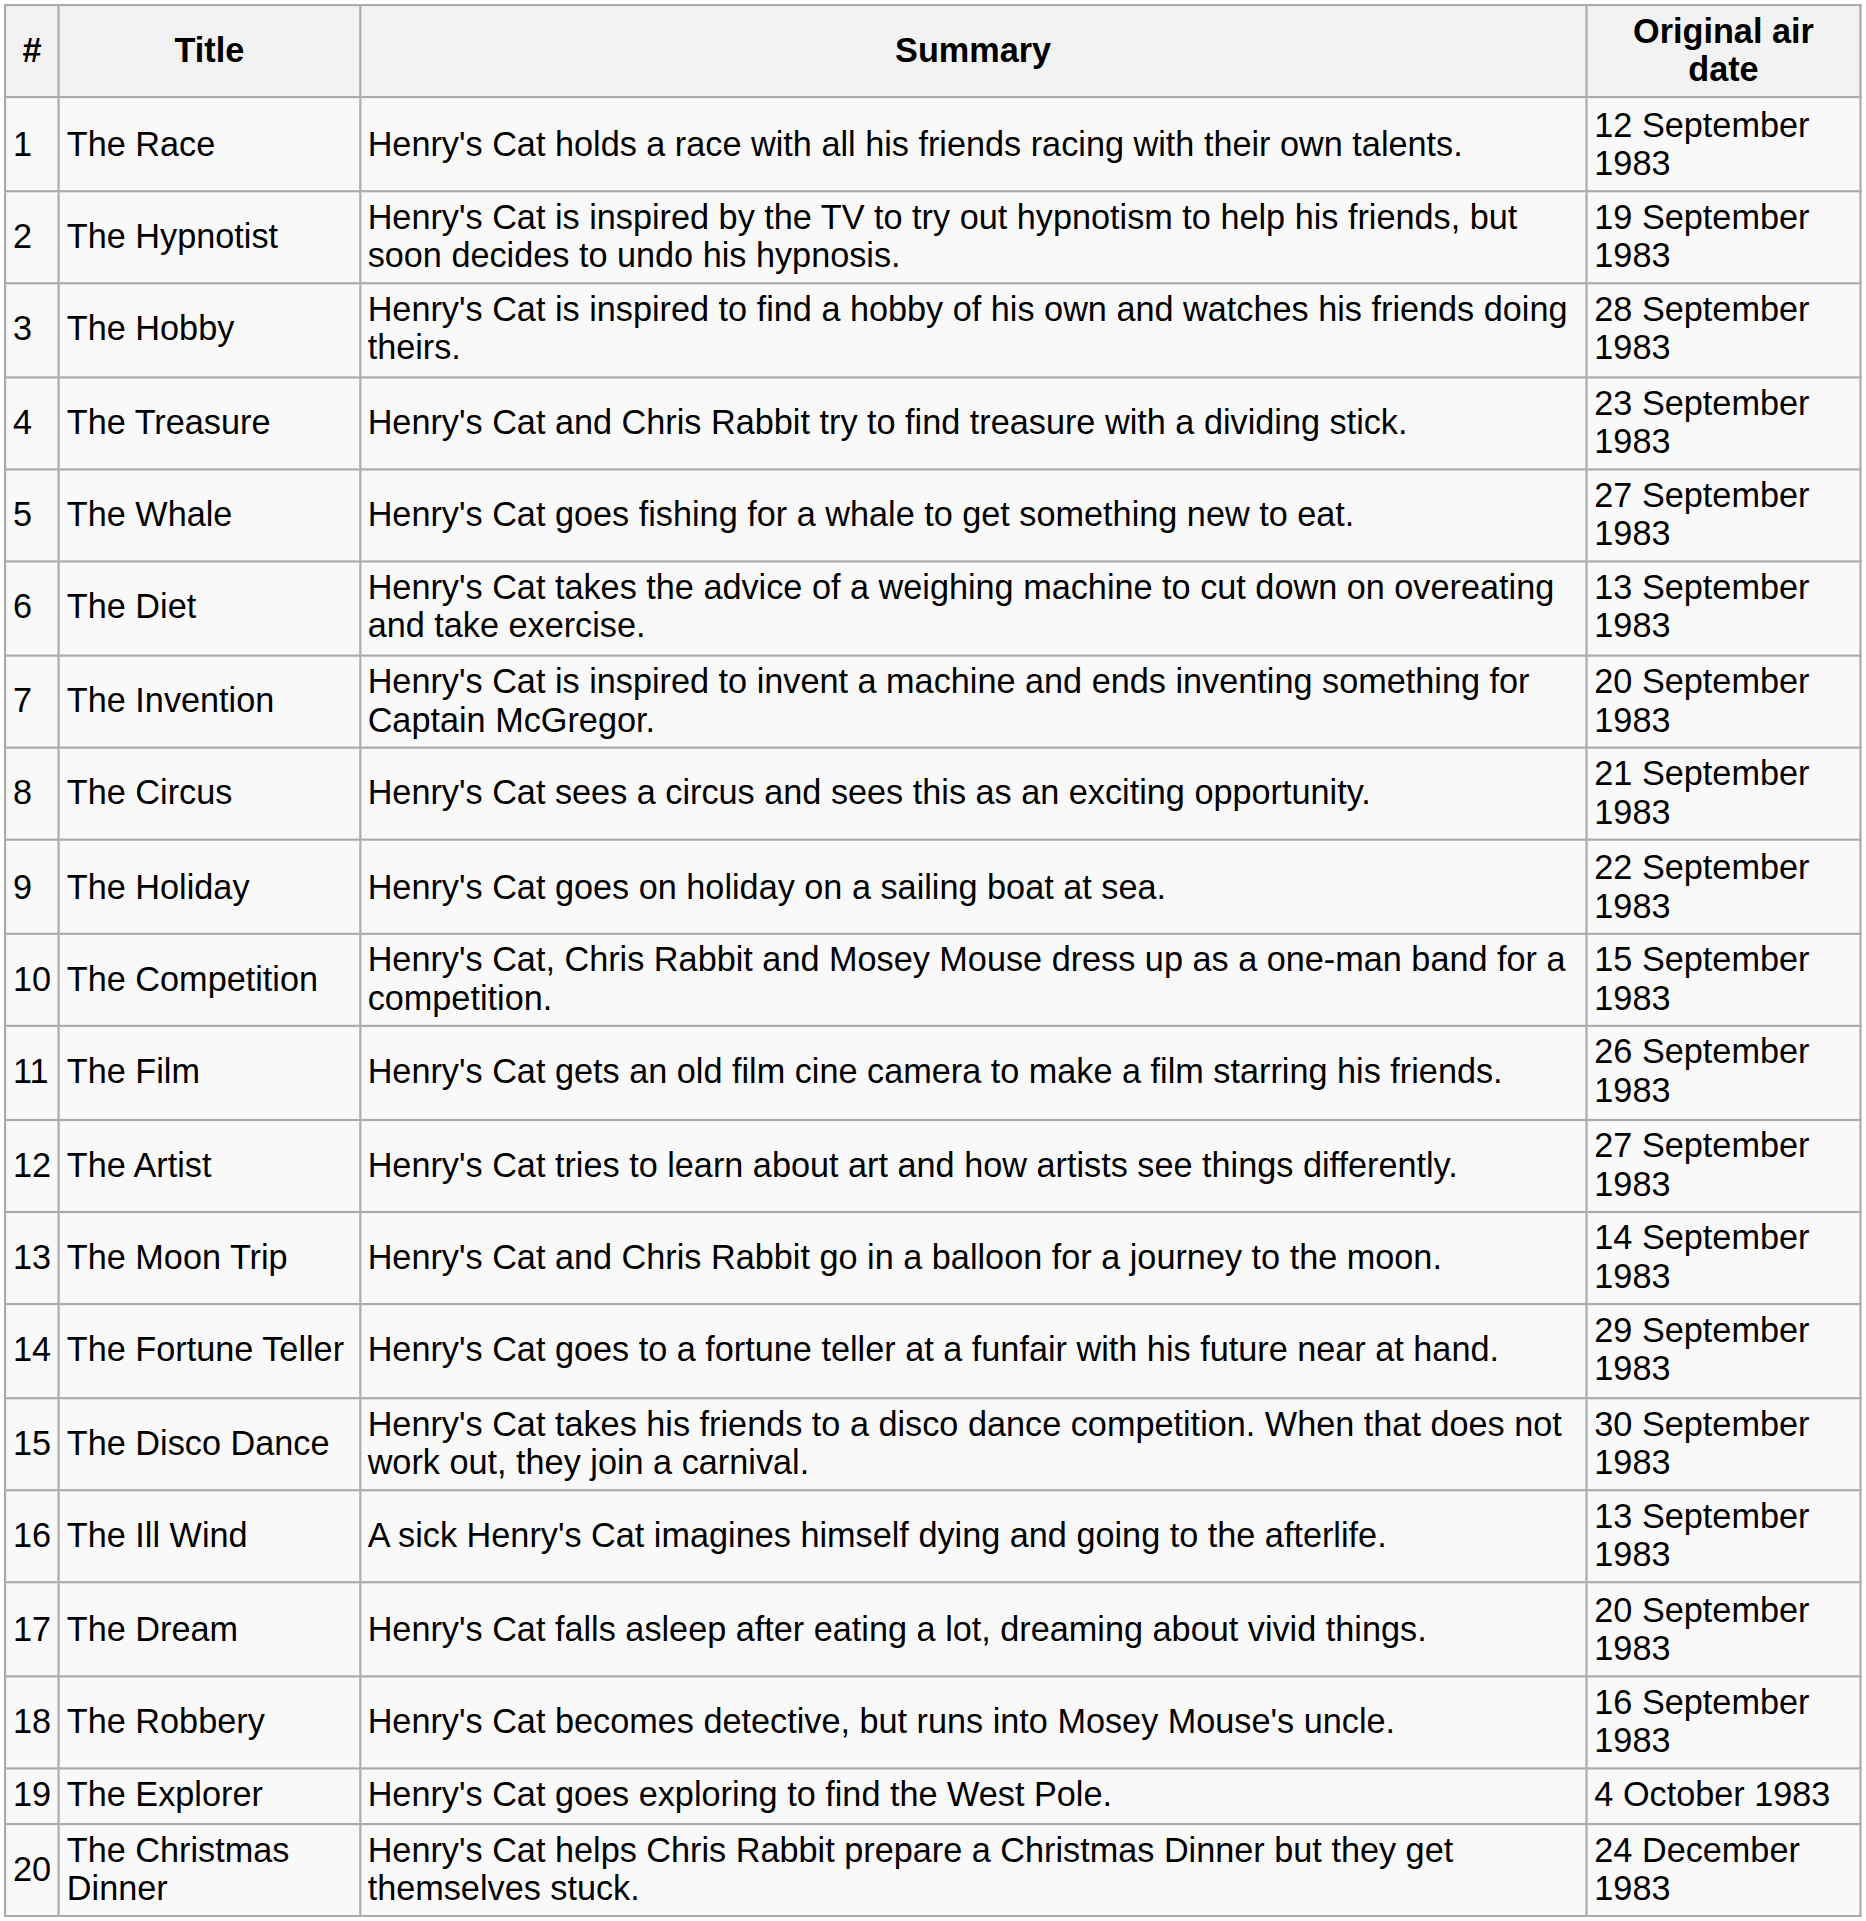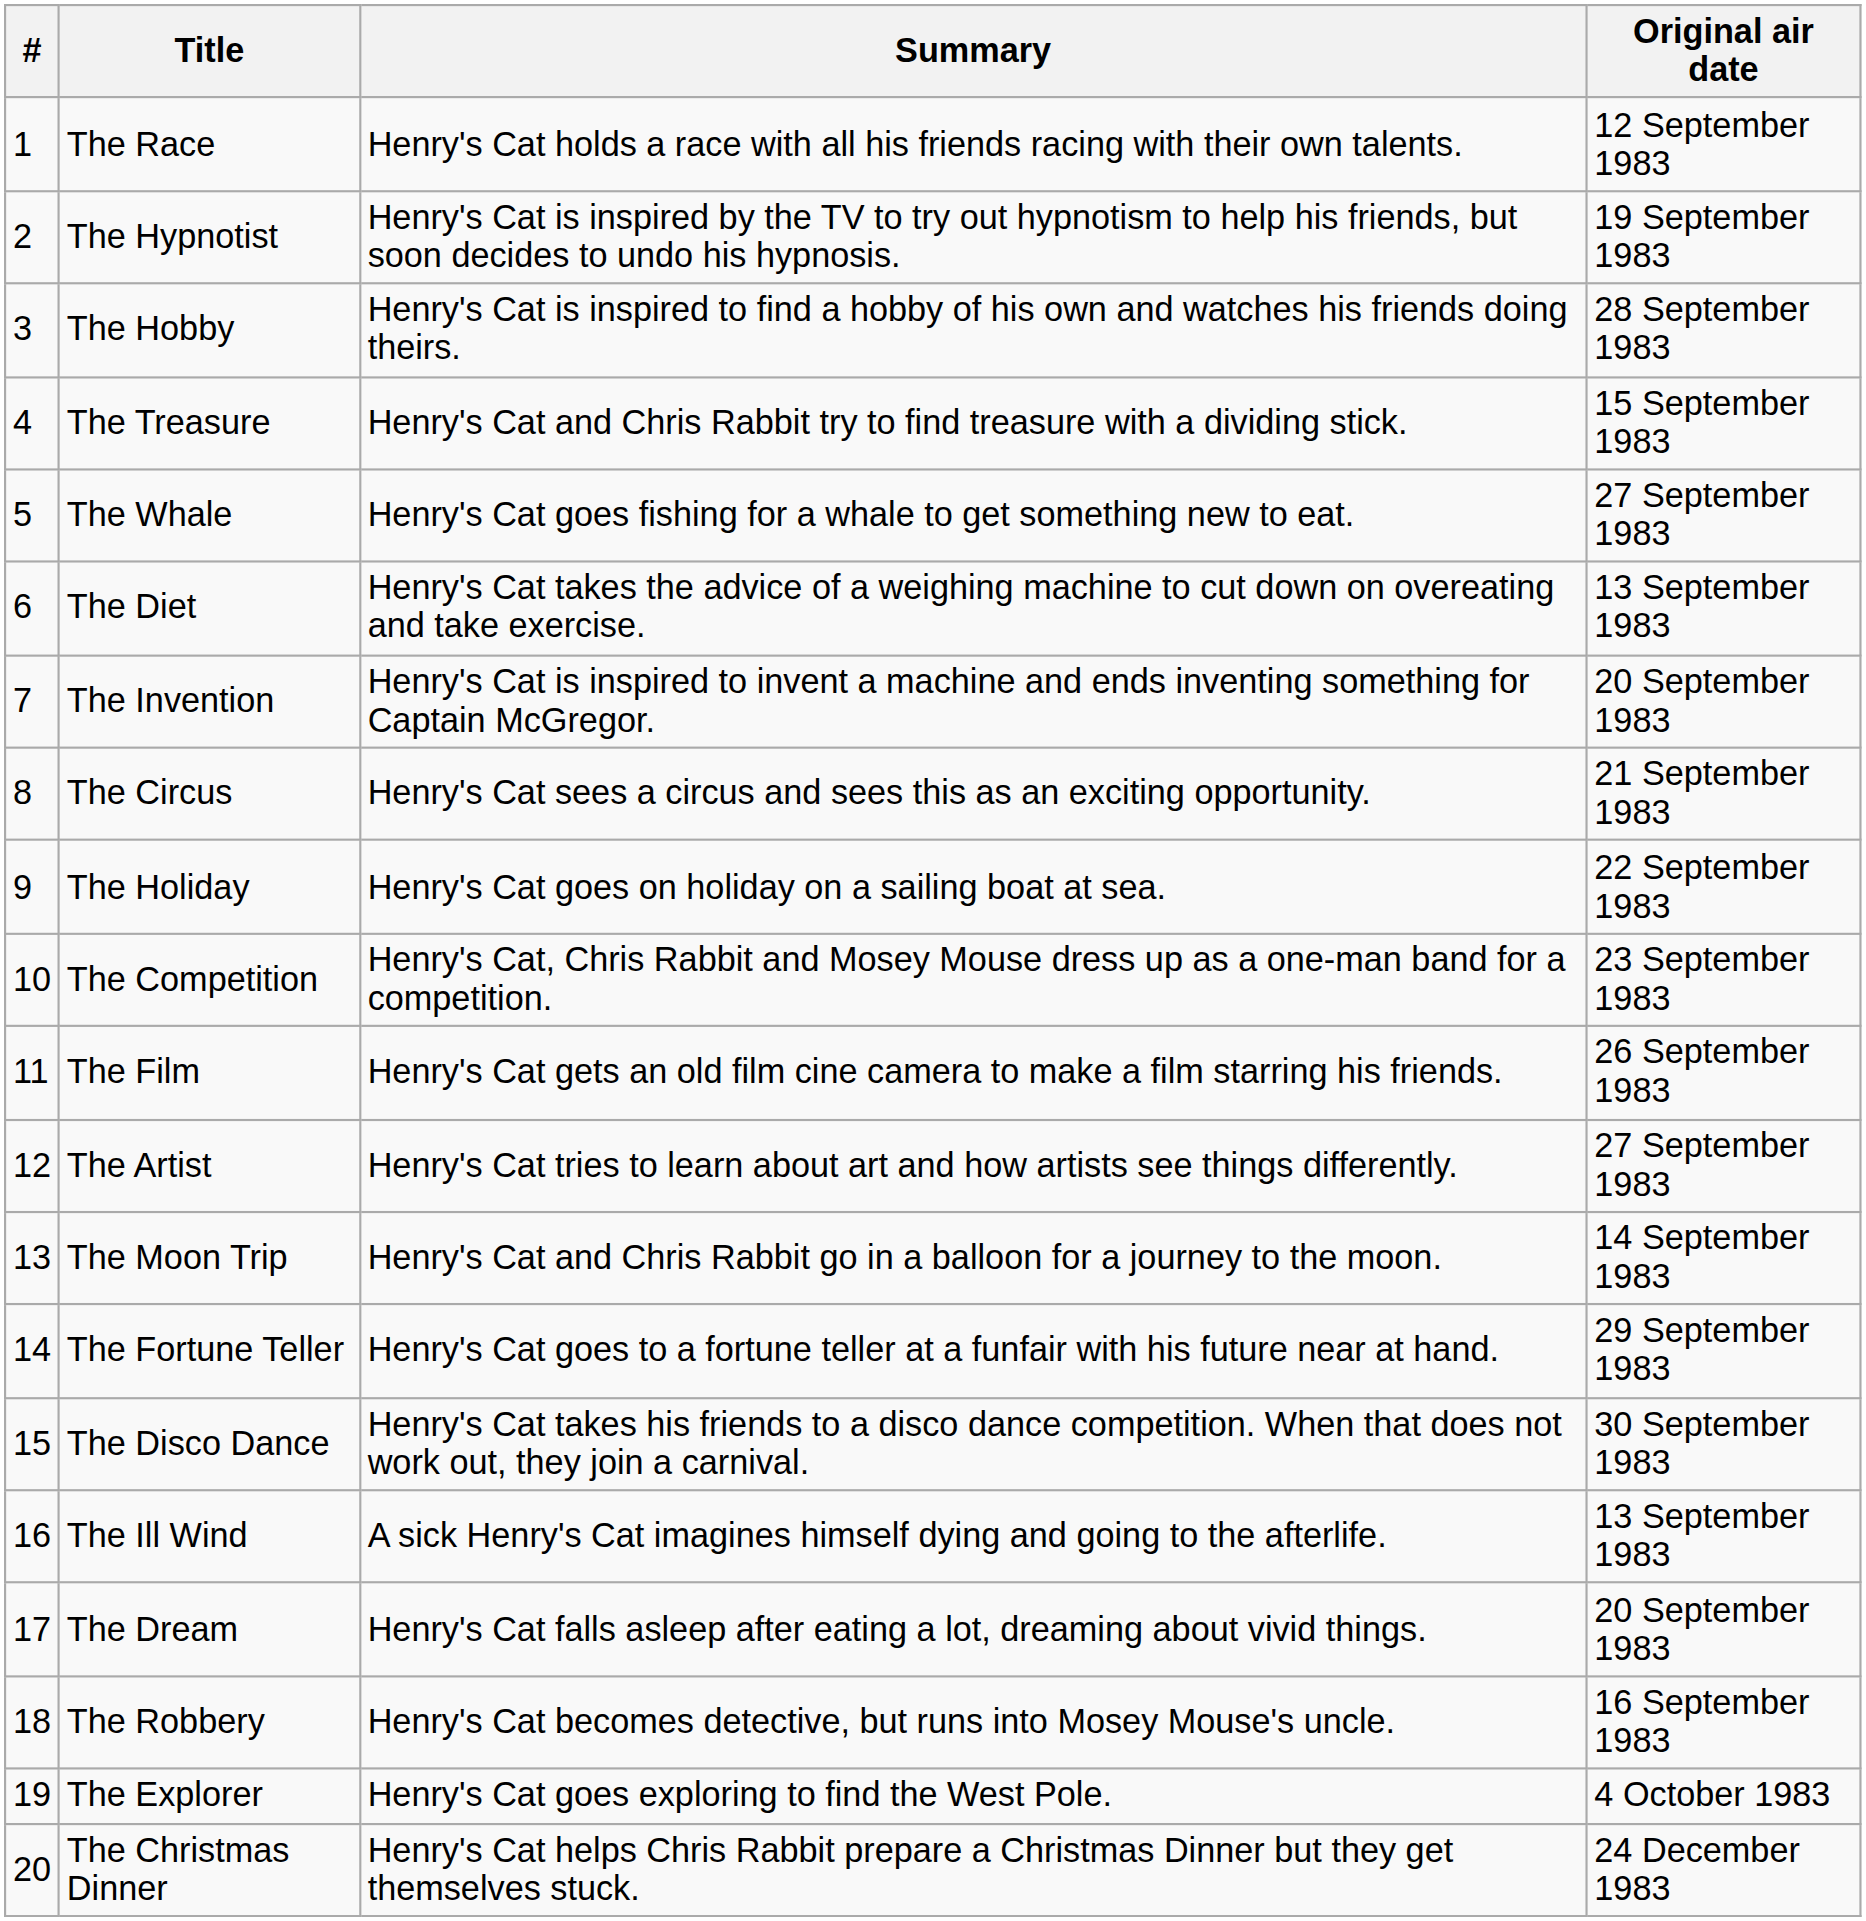The Treasure | Original air date: 23 September 1983 -> 15 September 1983
The Competition | Original air date: 15 September 1983 -> 23 September 1983
